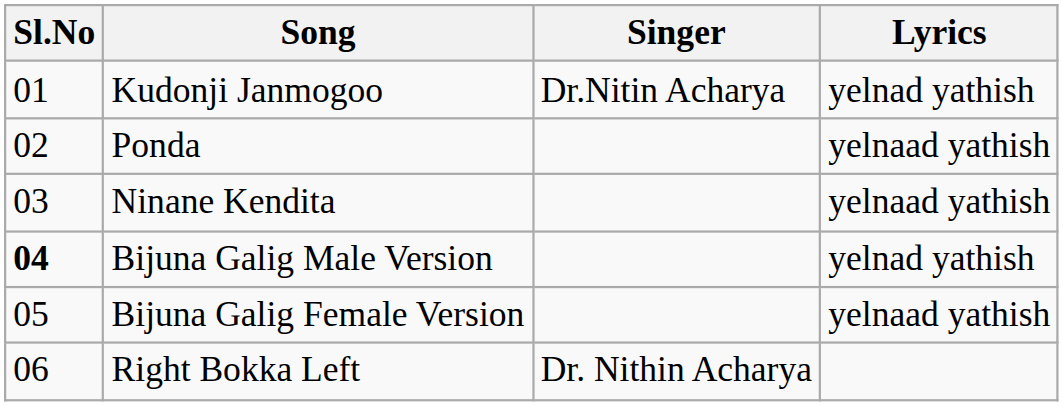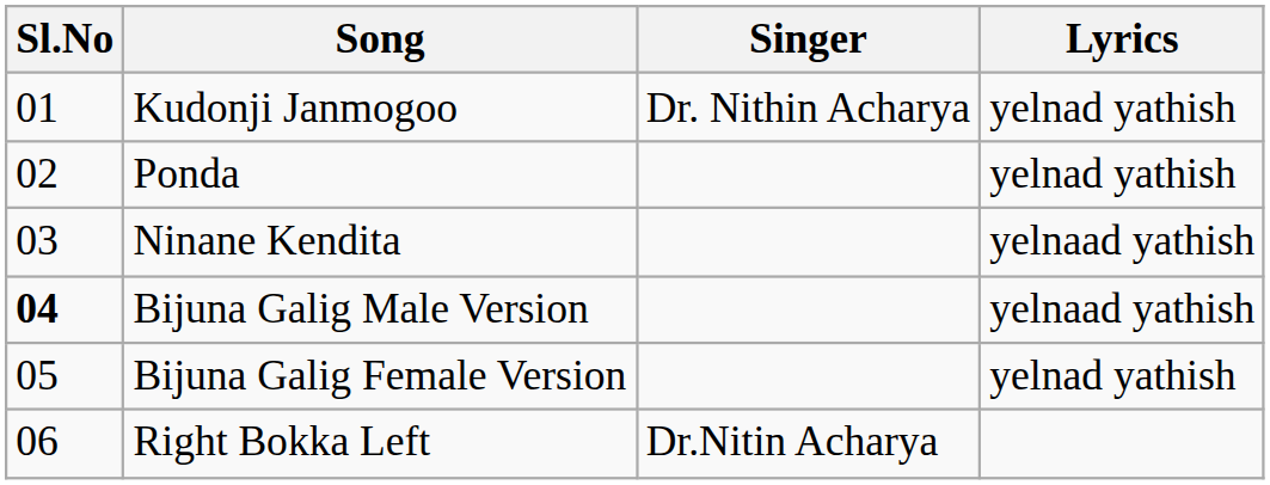Kudonji Janmogoo | Singer: Dr.Nitin Acharya -> Dr. Nithin Acharya
Ponda | Lyrics: yelnaad yathish -> yelnad yathish
Bijuna Galig Male Version | Lyrics: yelnad yathish -> yelnaad yathish
Bijuna Galig Female Version | Lyrics: yelnaad yathish -> yelnad yathish
Right Bokka Left | Singer: Dr. Nithin Acharya -> Dr.Nitin Acharya
